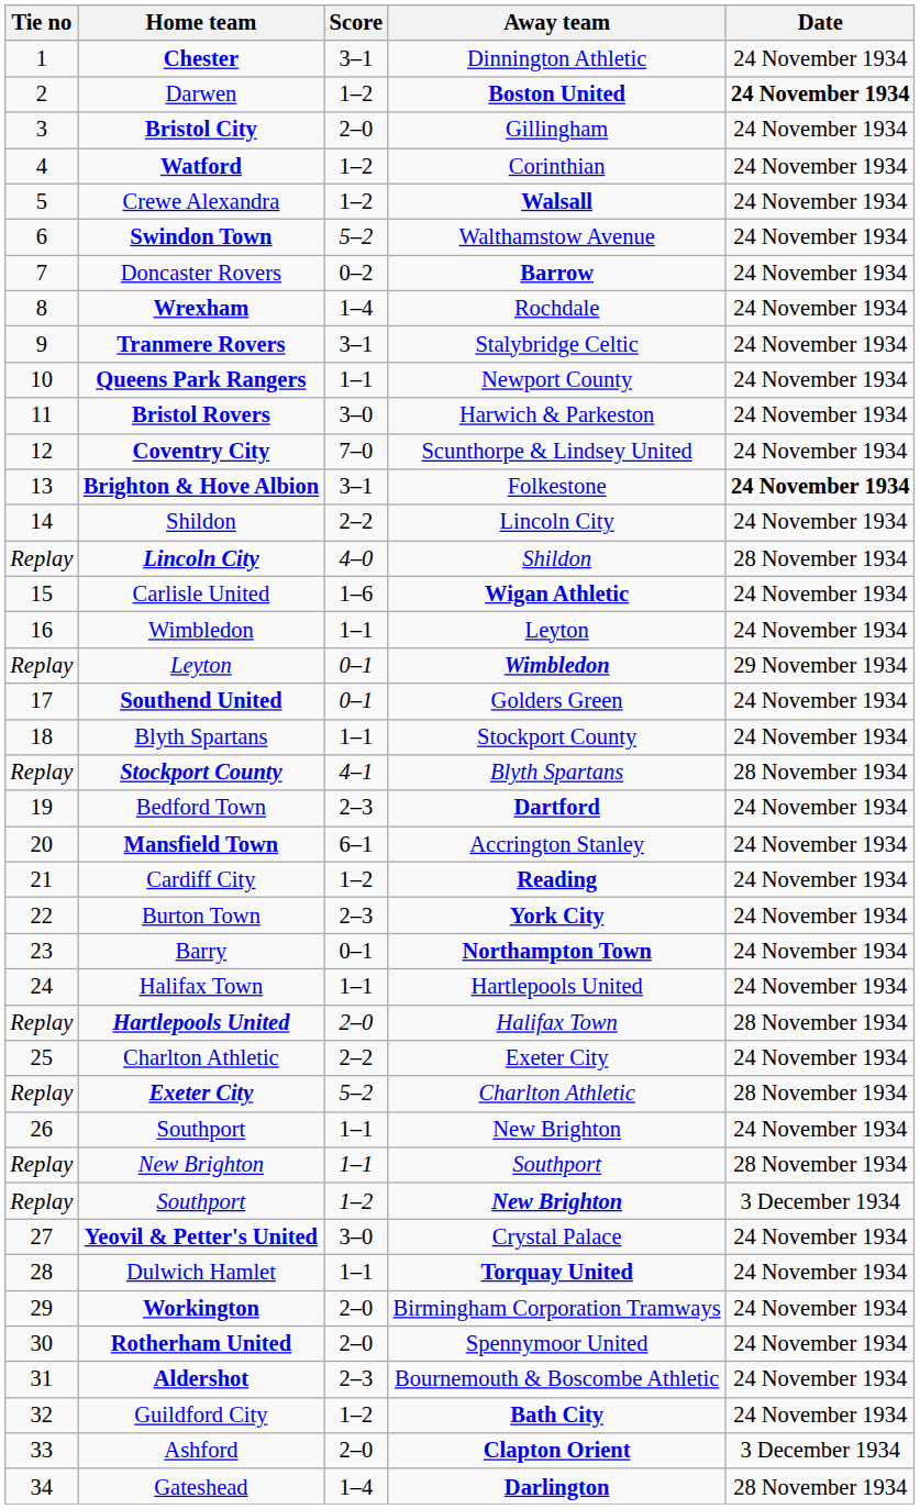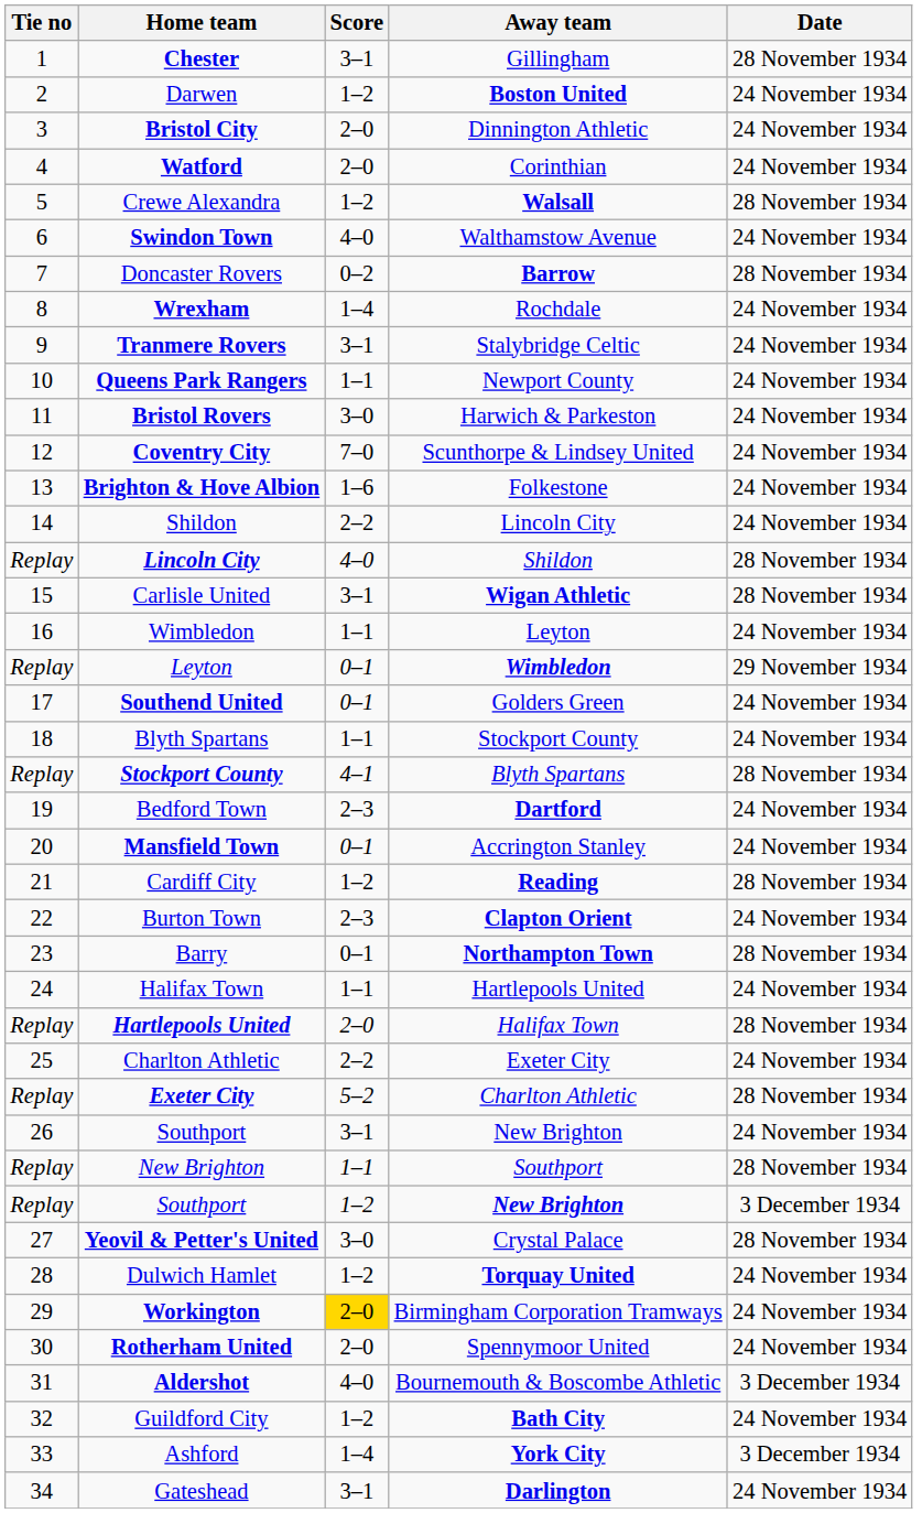Chester | Away team: Dinnington Athletic -> Gillingham
Chester | Date: 24 November 1934 -> 28 November 1934
Darwen | Date: bold -> normal
Bristol City | Away team: Gillingham -> Dinnington Athletic
Watford | Score: 1–2 -> 2–0
Crewe Alexandra | Date: 24 November 1934 -> 28 November 1934
Swindon Town | Score: 5–2 -> 4–0
Doncaster Rovers | Date: 24 November 1934 -> 28 November 1934
Brighton & Hove Albion | Score: 3–1 -> 1–6
Brighton & Hove Albion | Date: bold -> normal
Carlisle United | Score: 1–6 -> 3–1
Carlisle United | Date: 24 November 1934 -> 28 November 1934
Mansfield Town | Score: 6–1 -> 0–1
Cardiff City | Date: 24 November 1934 -> 28 November 1934
Burton Town | Away team: York City -> Clapton Orient
Barry | Date: 24 November 1934 -> 28 November 1934
26 / Southport | Score: 1–1 -> 3–1
Yeovil & Petter's United | Date: 24 November 1934 -> 28 November 1934
Dulwich Hamlet | Score: 1–1 -> 1–2
Workington | Score: no background -> gold background
Aldershot | Score: 2–3 -> 4–0
Aldershot | Date: 24 November 1934 -> 3 December 1934
Ashford | Score: 2–0 -> 1–4
Ashford | Away team: Clapton Orient -> York City
Gateshead | Score: 1–4 -> 3–1
Gateshead | Date: 28 November 1934 -> 24 November 1934
